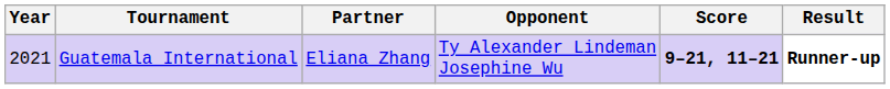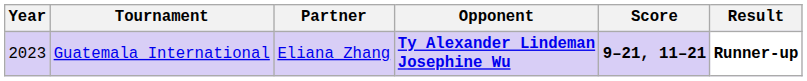Guatemala International | Year: 2021 -> 2023
Guatemala International | Opponent: normal -> bold
